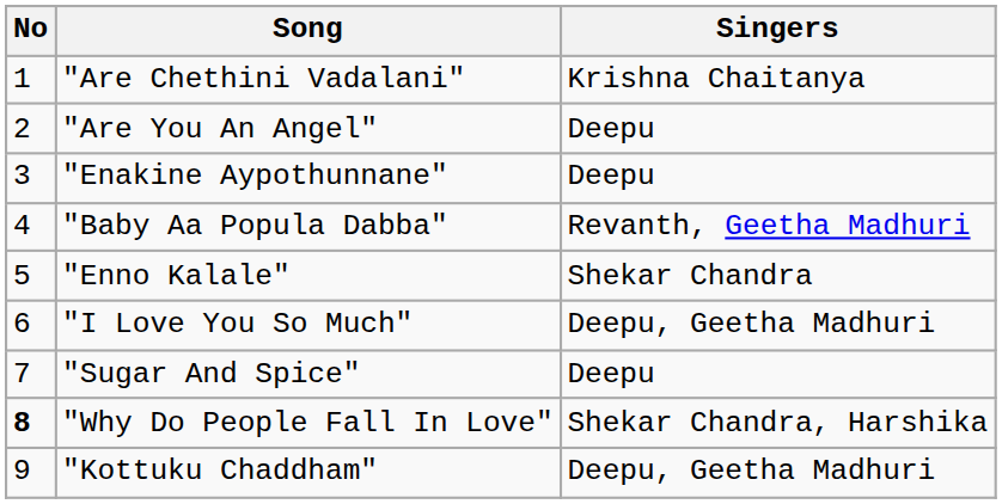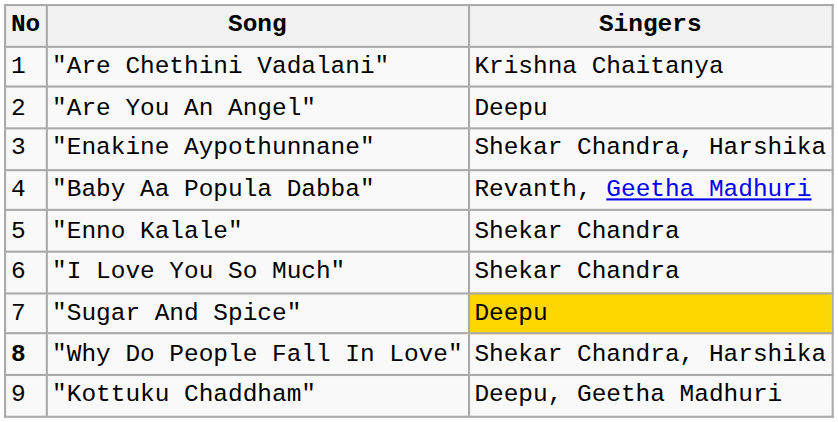"Enakine Aypothunnane" | Singers: Deepu -> Shekar Chandra, Harshika
"I Love You So Much" | Singers: Deepu, Geetha Madhuri -> Shekar Chandra
"Sugar And Spice" | Singers: no background -> gold background
